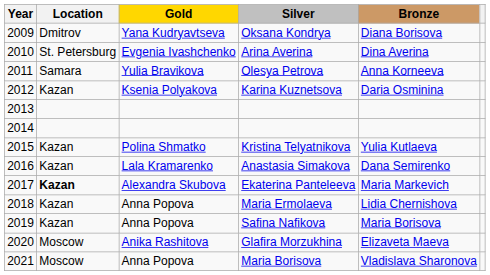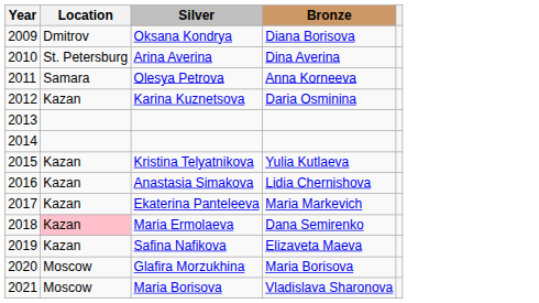- column: Gold | Yana Kudryavtseva | Evgenia Ivashchenko | Yulia Bravikova | Ksenia Polyakova | Polina Shmatko | Lala Kramarenko | Alexandra Skubova | Anna Popova | Anna Popova | Anika Rashitova | Anna Popova
Anastasia Simakova | Bronze: Dana Semirenko -> Lidia Chernishova
Ekaterina Panteleeva | Location: bold -> normal
Maria Ermolaeva | Location: no background -> pink background
Maria Ermolaeva | Bronze: Lidia Chernishova -> Dana Semirenko
Safina Nafikova | Bronze: Maria Borisova -> Elizaveta Maeva
Glafira Morzukhina | Bronze: Elizaveta Maeva -> Maria Borisova
